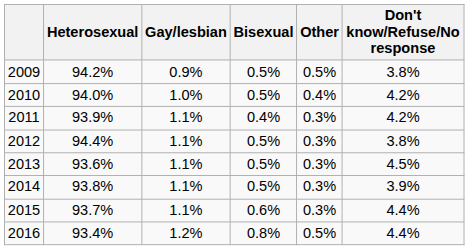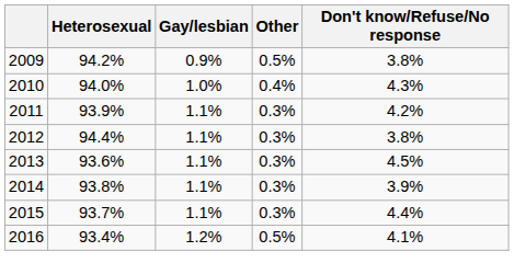- column: Bisexual | 0.5% | 0.5% | 0.4% | 0.5% | 0.5% | 0.5% | 0.6% | 0.8%
2010 | Don't know/Refuse/No response: 4.2% -> 4.3%
2016 | Don't know/Refuse/No response: 4.4% -> 4.1%
